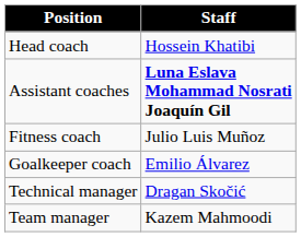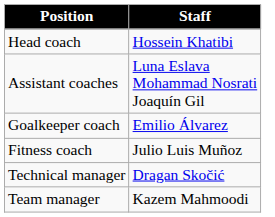Assistant coaches | Staff: bold -> normal
rows swapped: Goalkeeper coach <-> Fitness coach
